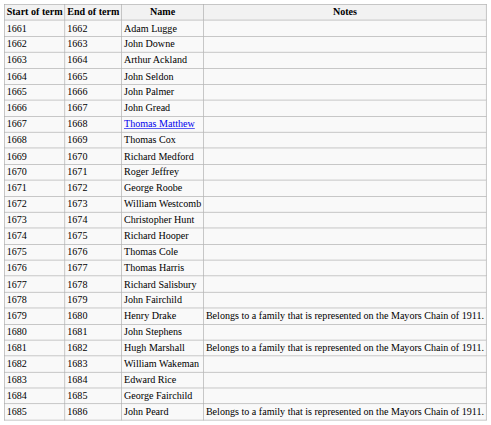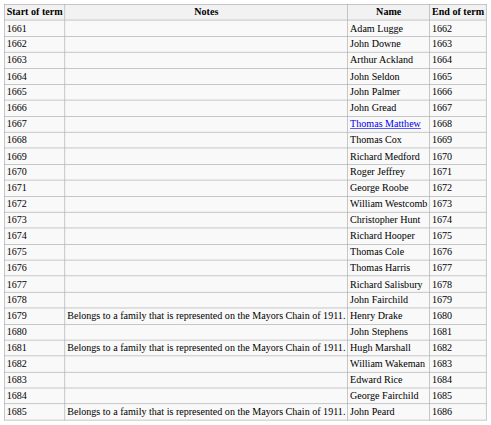columns swapped: End of term <-> Notes
